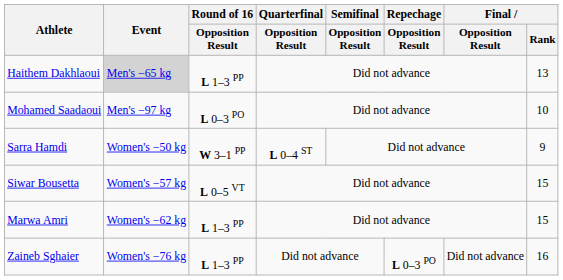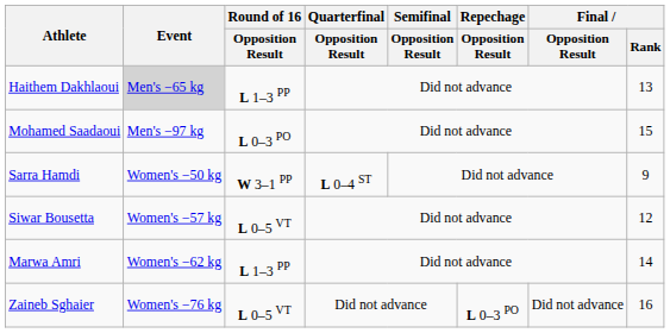Mohamed Saadaoui | Final / Rank: 10 -> 15
Siwar Bousetta | Final / Rank: 15 -> 12
Marwa Amri | Final / Rank: 15 -> 14
Zaineb Sghaier | Round of 16 / Opposition Result: L 1–3 PP -> L 0–5 VT
